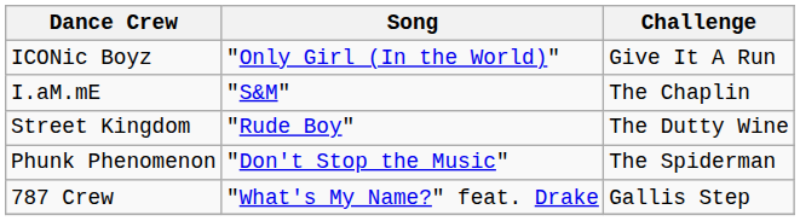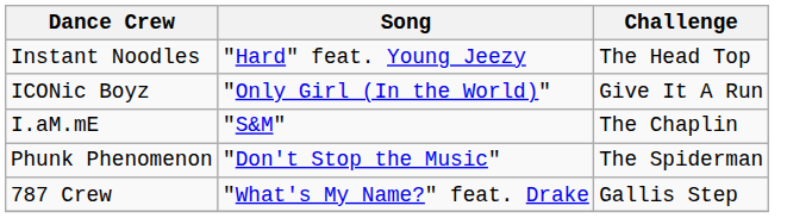+ row: Instant Noodles | "Hard" feat. Young Jeezy | The Head Top
- row: Street Kingdom | "Rude Boy" | The Dutty Wine
